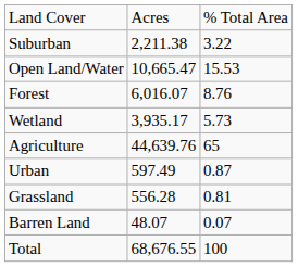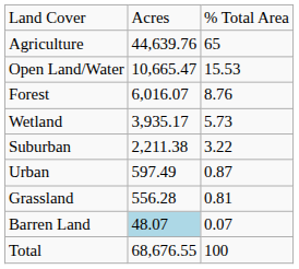rows swapped: Agriculture <-> Suburban
Barren Land | column 2: no background -> lightblue background
